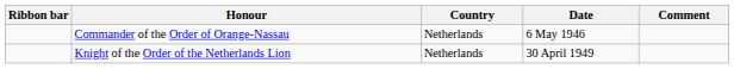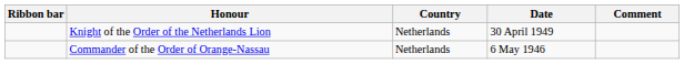rows swapped: Commander of the Order of Orange-Nassau <-> Knight of the Order of the Netherlands Lion
